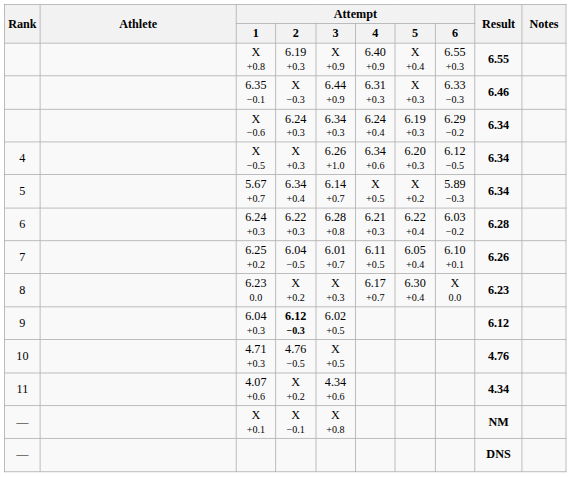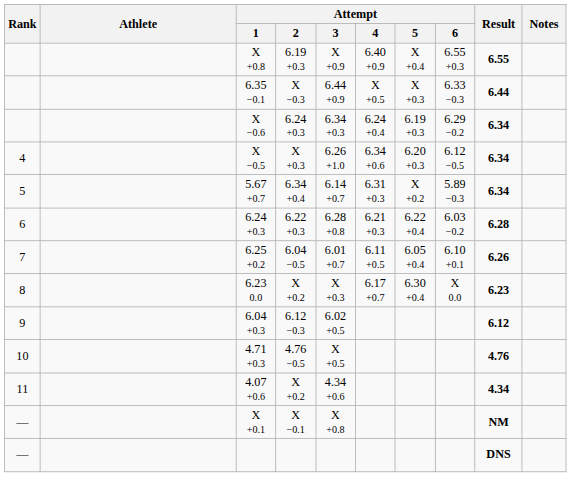6.35 −0.1 | Attempt / 4: 6.31 +0.3 -> X +0.5
6.35 −0.1 | Result: 6.46 -> 6.44
5.67 +0.7 | Attempt / 4: X +0.5 -> 6.31 +0.3
6.04 +0.3 | Attempt / 2: bold -> normal
